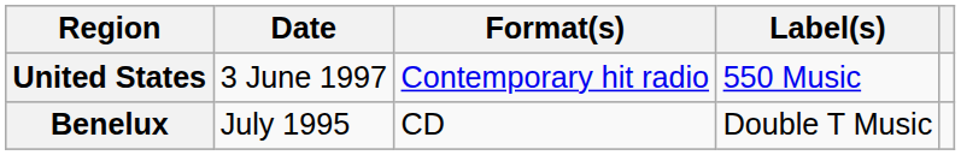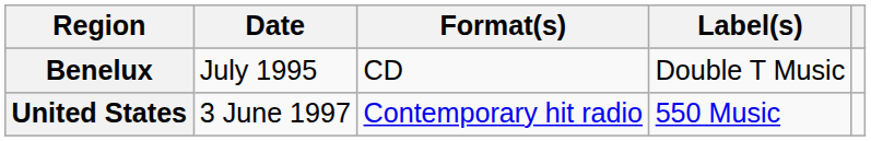rows swapped: Benelux <-> United States
